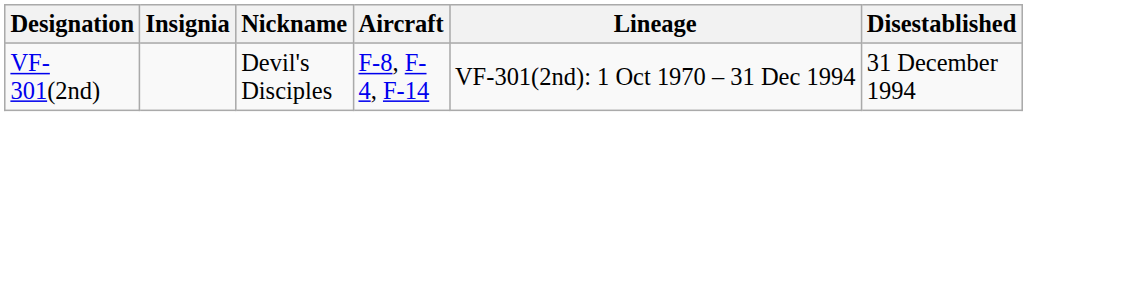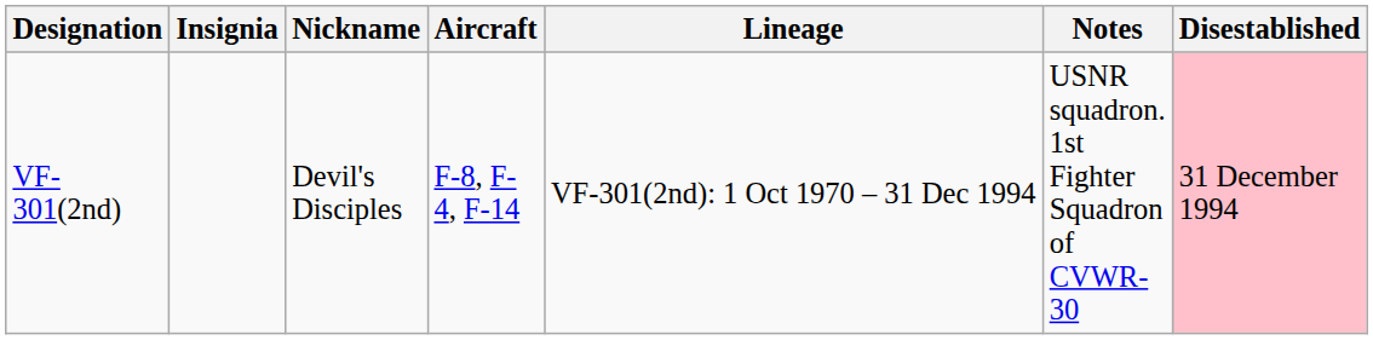+ column: Notes | USNR squadron. 1st Fighter Squadron of CVWR-30
VF-301(2nd) | Disestablished: no background -> pink background
